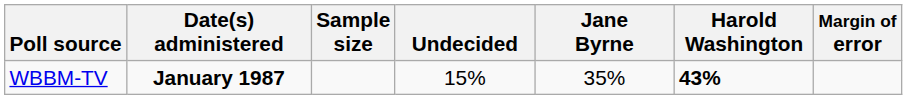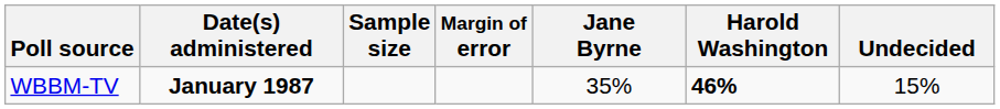columns swapped: Margin of error <-> Undecided
WBBM-TV | Harold Washington: 43% -> 46%
